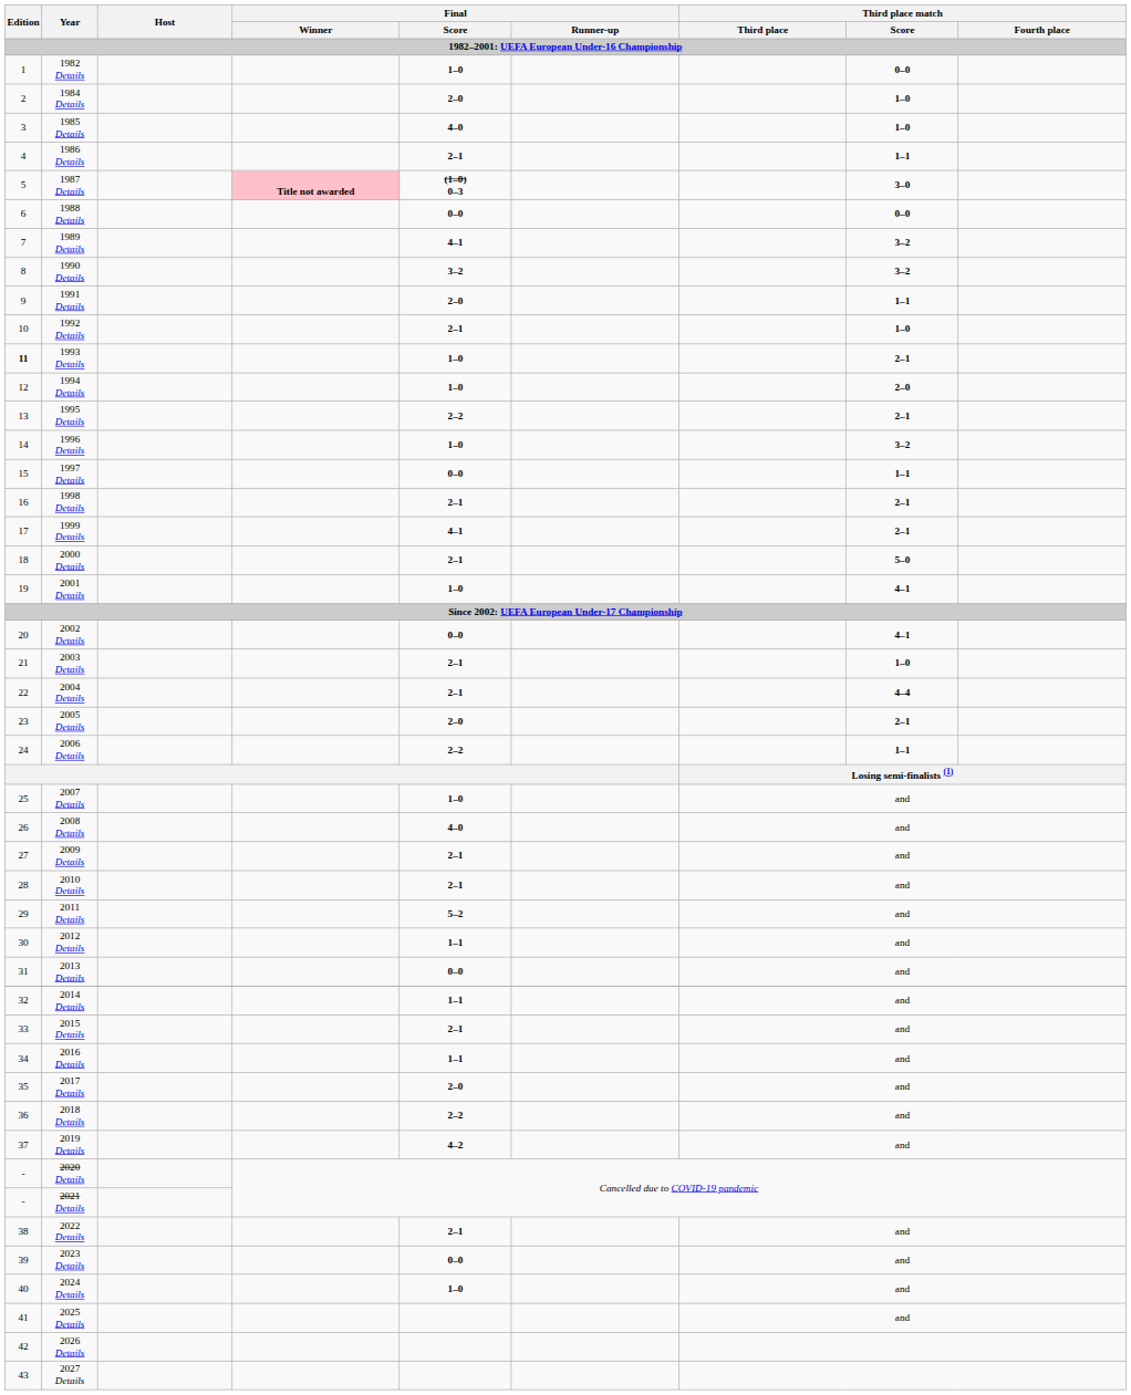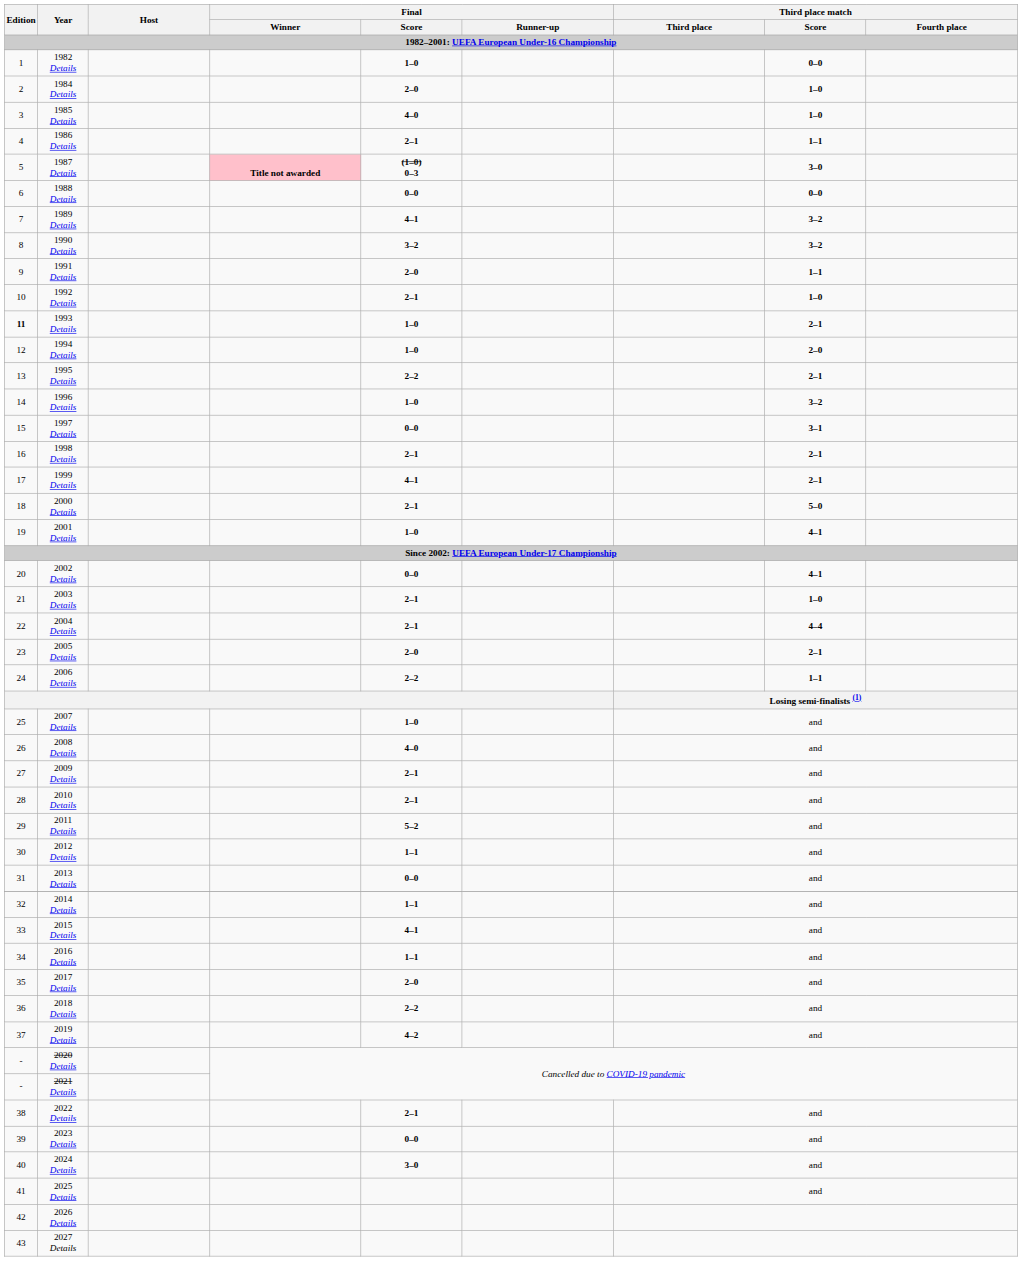1997 Details | Third place match / Score: 1–1 -> 3–1
2015 Details | Final / Score: 2–1 -> 4–1
2024 Details | Final / Score: 1–0 -> 3–0
